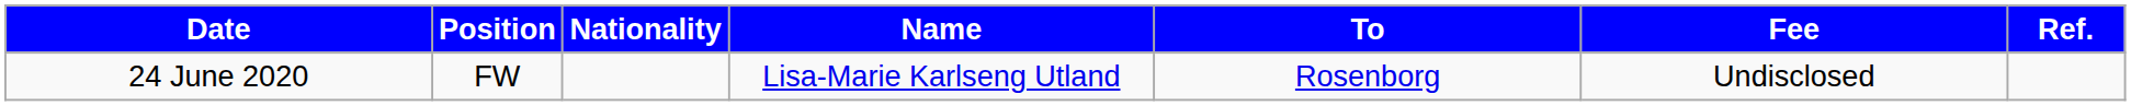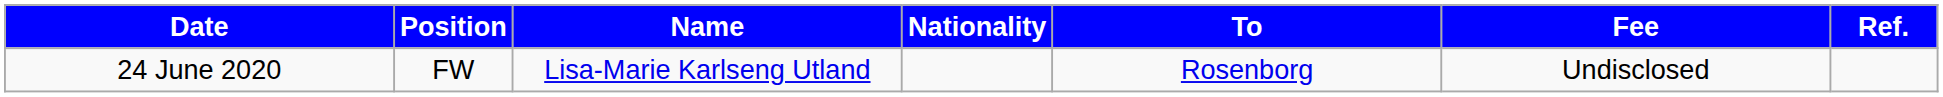columns swapped: Nationality <-> Name
